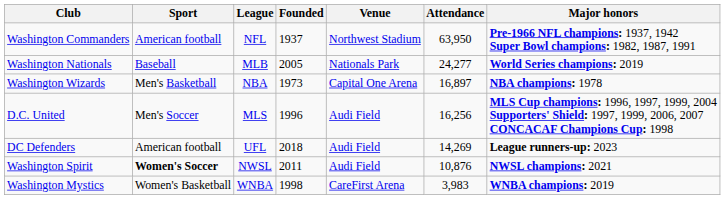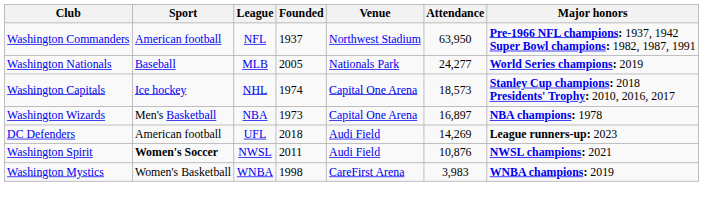+ row: Washington Capitals | Ice hockey | NHL | 1974 | Capital One Arena | 18,573 | Stanley Cup champions: 2018 Presidents' Trophy: 2010, 2016, 2017
- row: D.C. United | Men's Soccer | MLS | 1996 | Audi Field | 16,256 | MLS Cup champions: 1996, 1997, 1999, 2004 Supporters' Shield: 1997, 1999, 2006, 2007 CONCACAF Champions Cup: 1998
